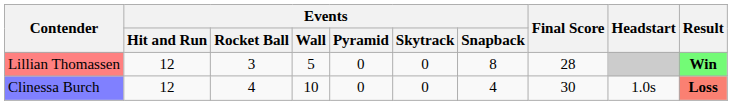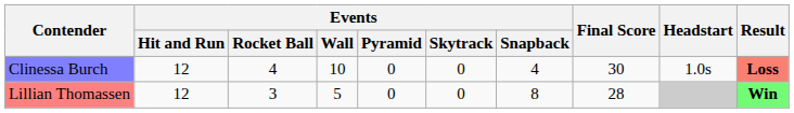rows swapped: Lillian Thomassen <-> Clinessa Burch
